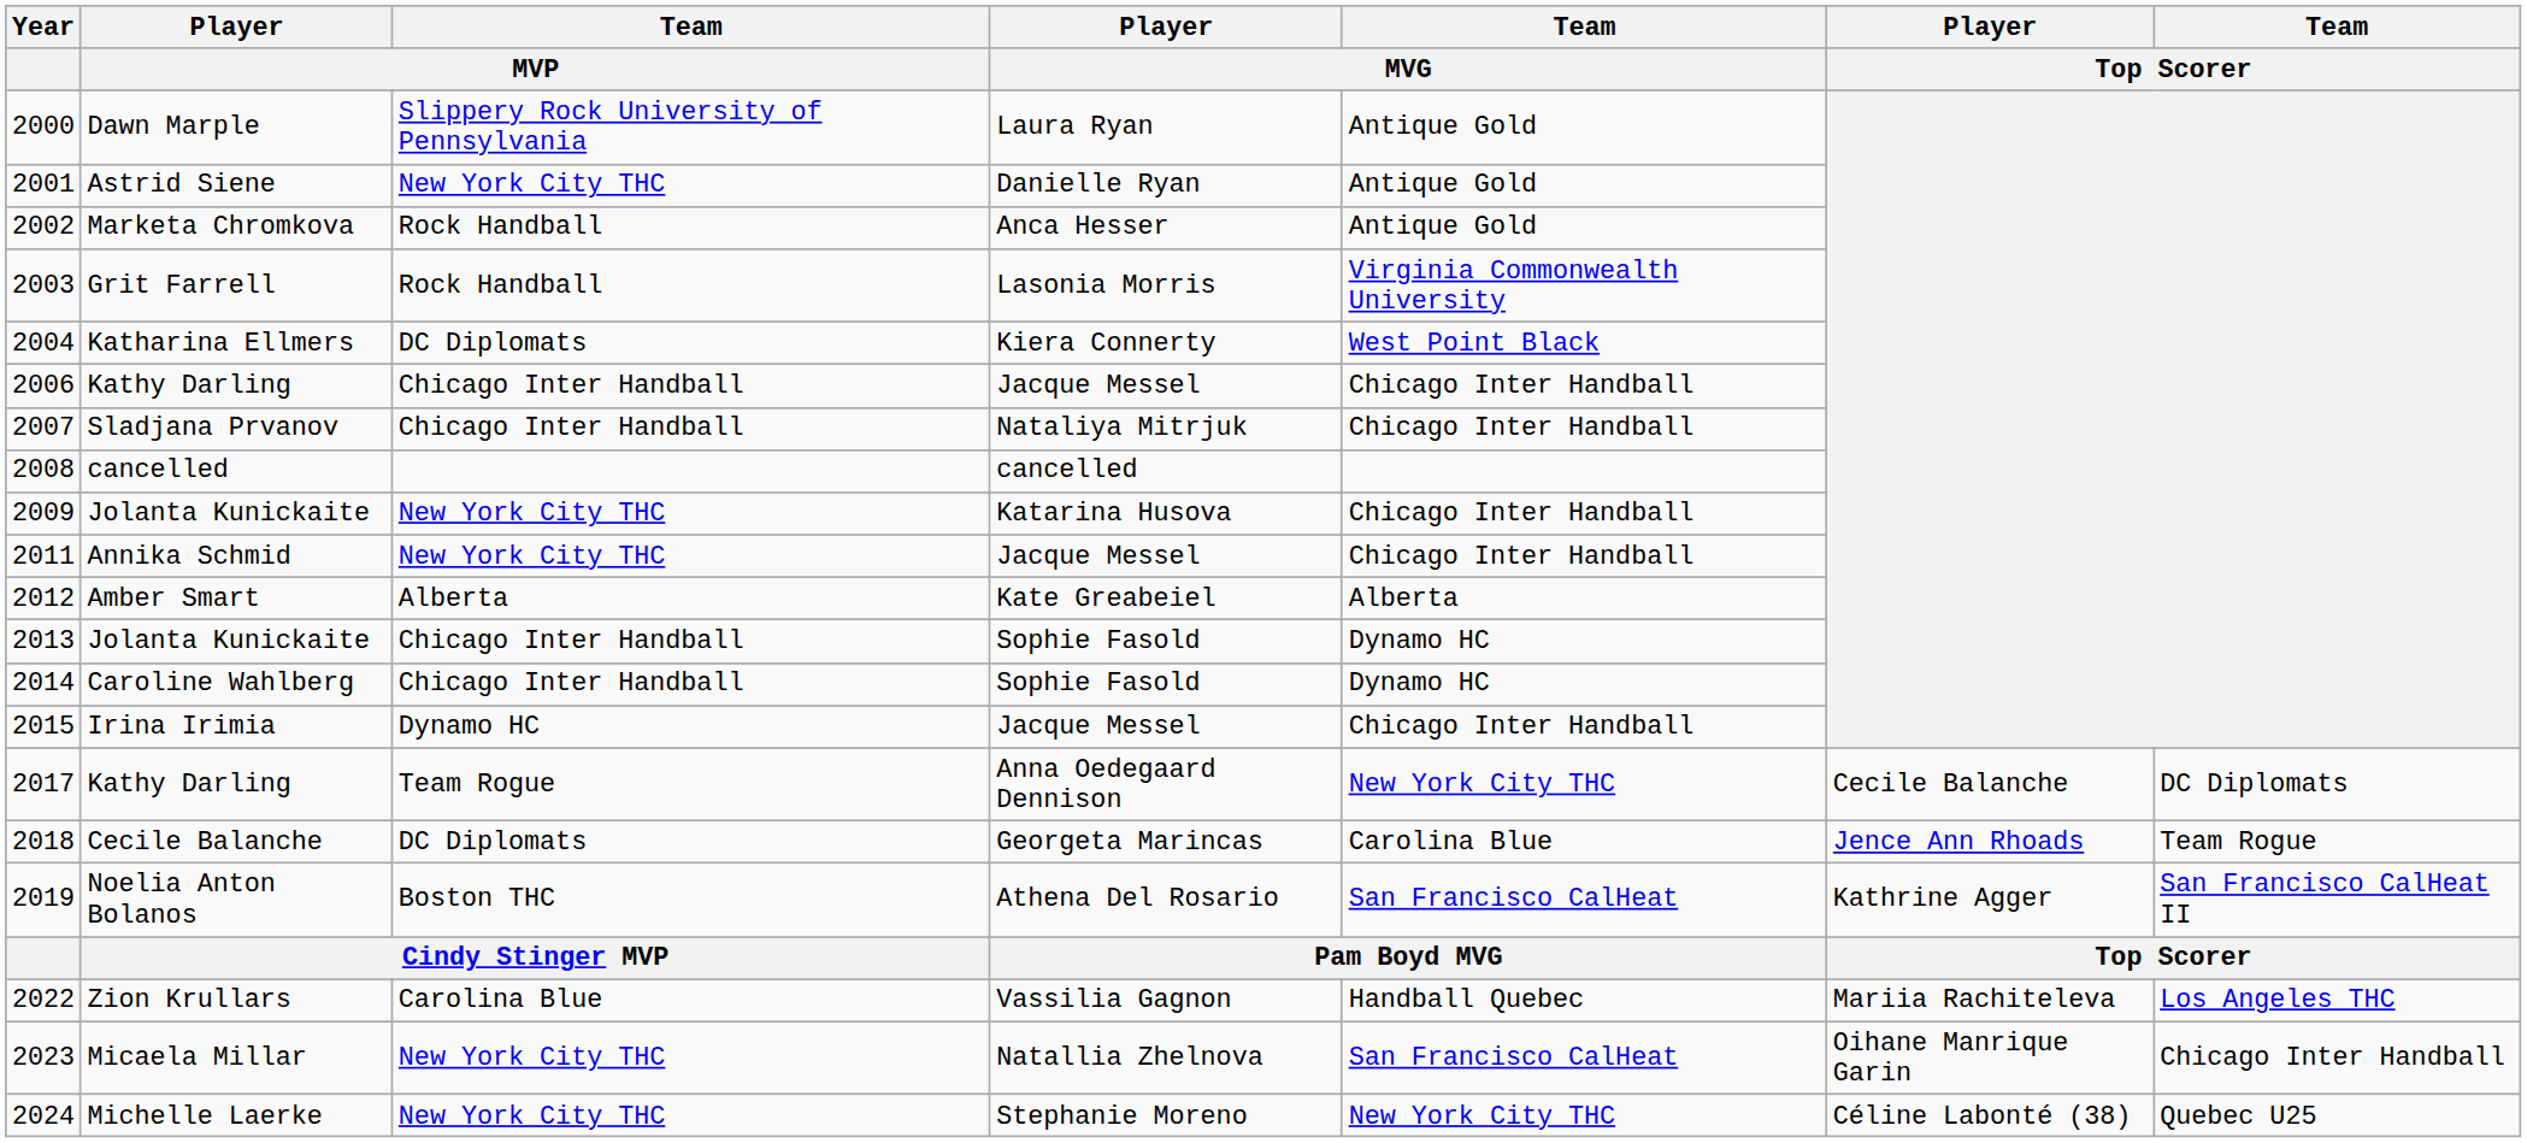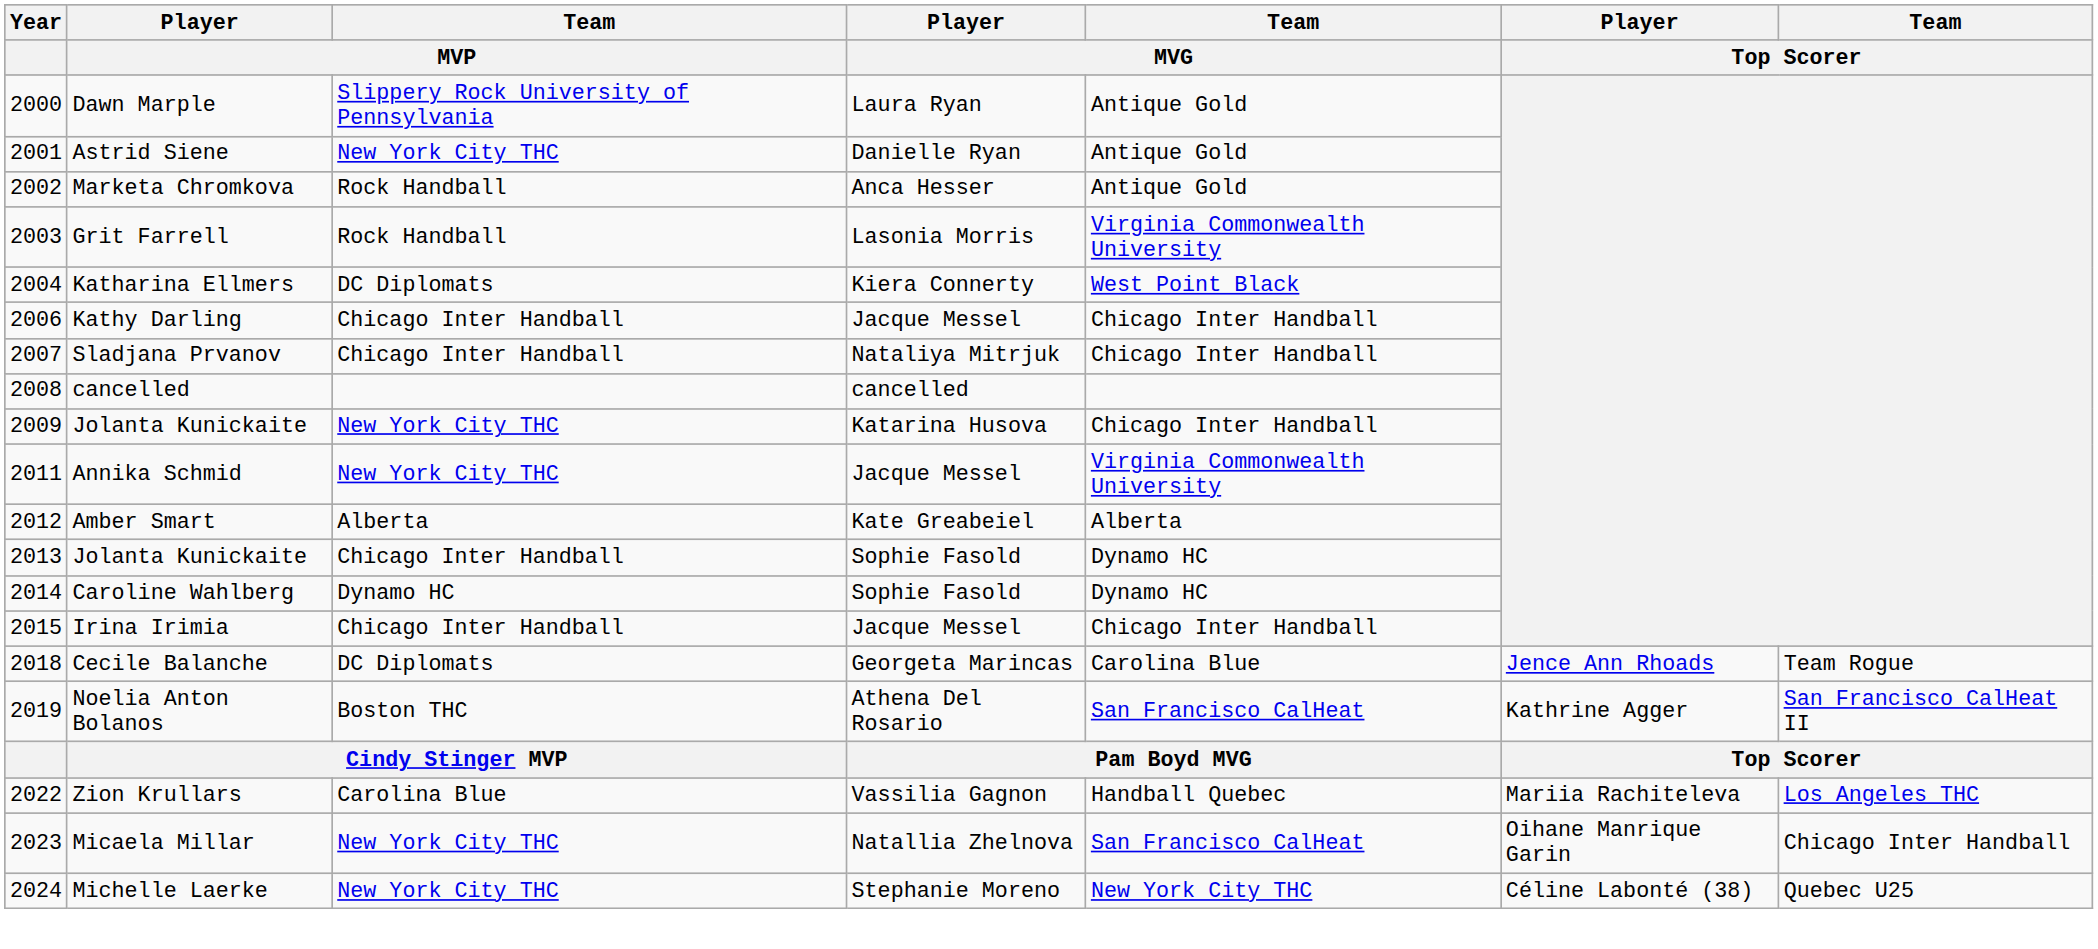Annika Schmid | Team / MVG: Chicago Inter Handball -> Virginia Commonwealth University
Caroline Wahlberg | Team / MVP: Chicago Inter Handball -> Dynamo HC
Irina Irimia | Team / MVP: Dynamo HC -> Chicago Inter Handball
- row: 2017 | Kathy Darling | Team Rogue | Anna Oedegaard Dennison | New York City THC | Cecile Balanche | DC Diplomats
